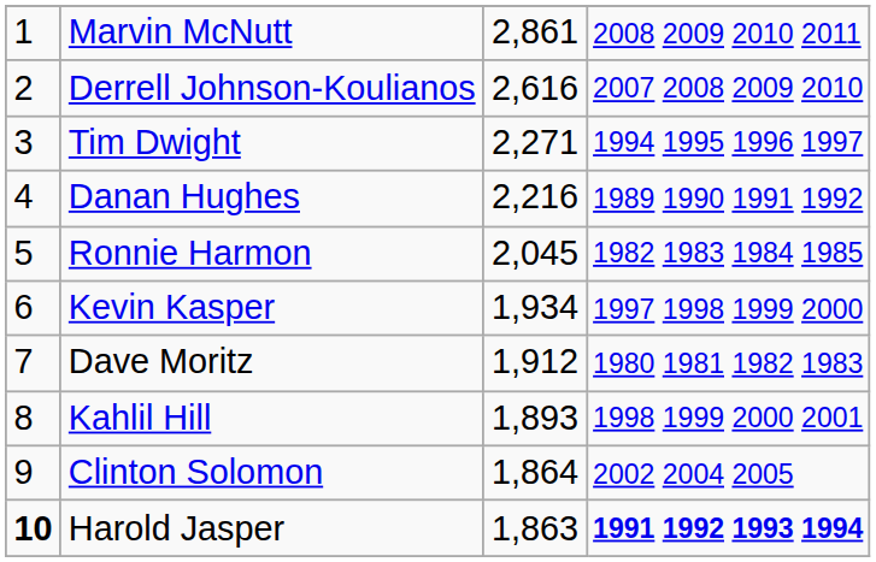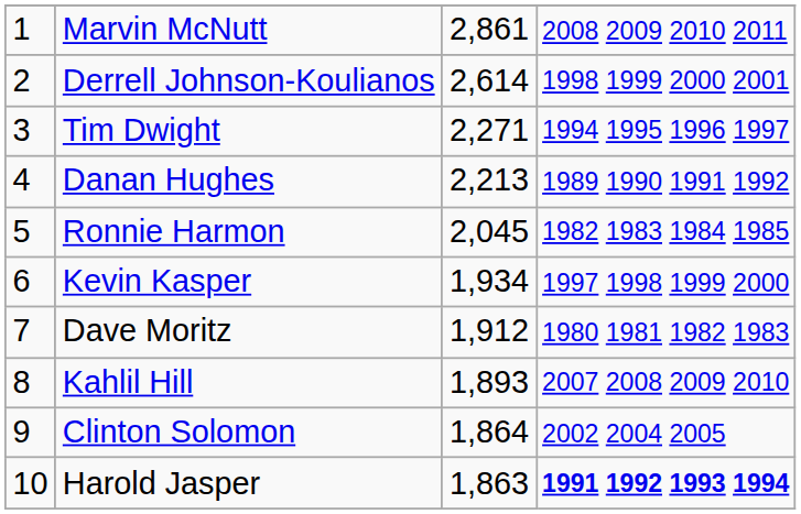Derrell Johnson-Koulianos | column 3: 2,616 -> 2,614
Derrell Johnson-Koulianos | column 4: 2007 2008 2009 2010 -> 1998 1999 2000 2001
Danan Hughes | column 3: 2,216 -> 2,213
Kahlil Hill | column 4: 1998 1999 2000 2001 -> 2007 2008 2009 2010
Harold Jasper | column 1: bold -> normal
